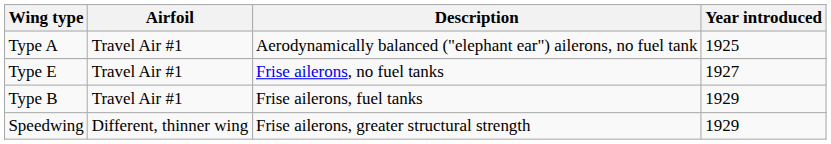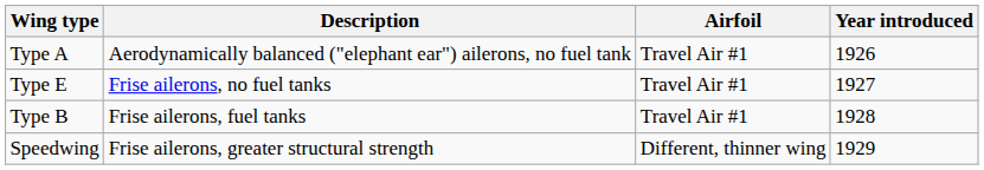columns swapped: Airfoil <-> Description
Type A | Year introduced: 1925 -> 1926
Type B | Year introduced: 1929 -> 1928
